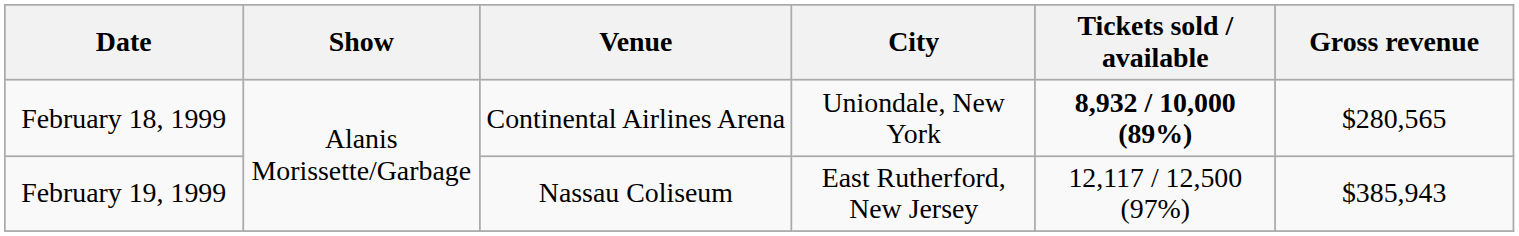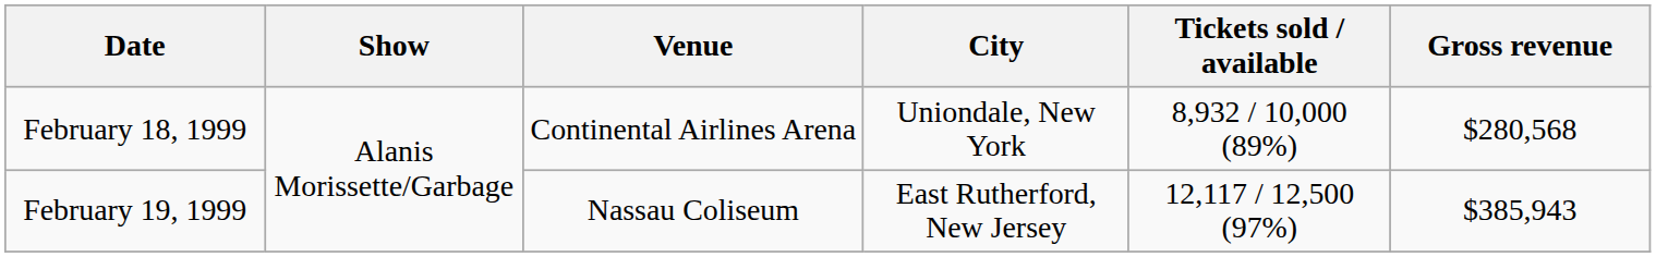February 18, 1999 | Tickets sold / available: bold -> normal
February 18, 1999 | Gross revenue: $280,565 -> $280,568
